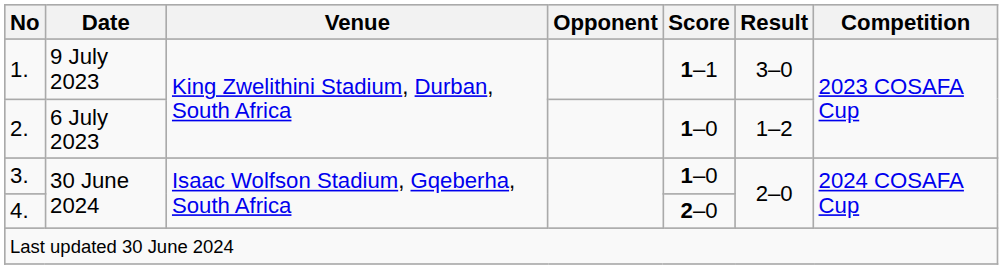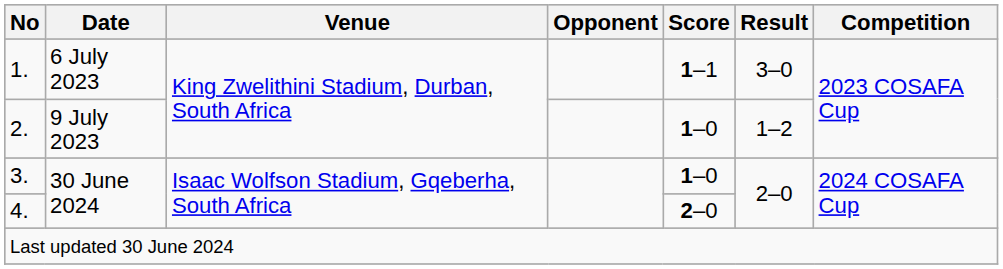1. | Date: 9 July 2023 -> 6 July 2023
2. | Date: 6 July 2023 -> 9 July 2023
